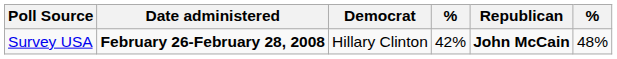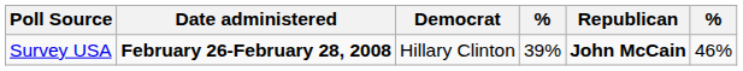Survey USA | column 4: 42% -> 39%
Survey USA | column 6: 48% -> 46%
